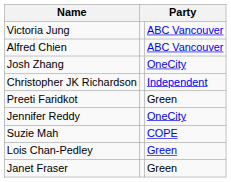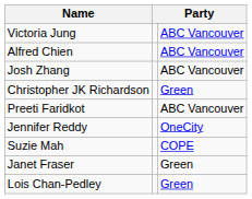Josh Zhang | column 3: OneCity -> ABC Vancouver
Christopher JK Richardson | column 3: Independent -> Green
Preeti Faridkot | column 3: Green -> ABC Vancouver
rows swapped: Lois Chan-Pedley <-> Janet Fraser
